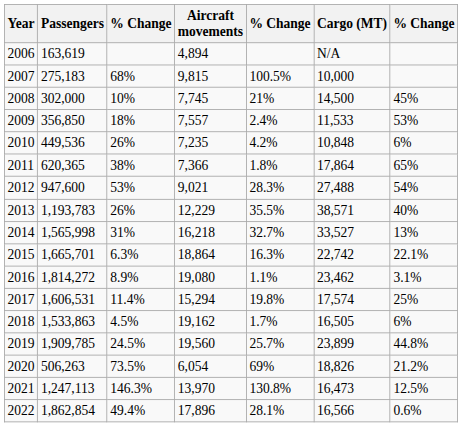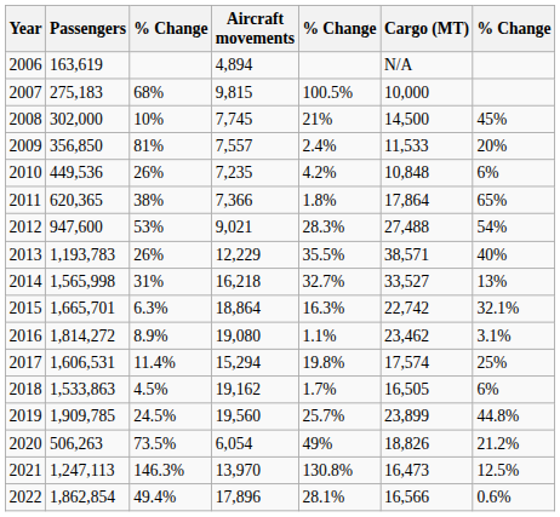2009 | column 3: 18% -> 81%
2009 | column 7: 53% -> 20%
2015 | column 7: 22.1% -> 32.1%
2020 | column 5: 69% -> 49%
